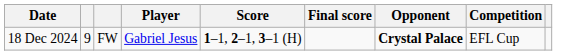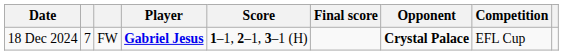18 Dec 2024 | column 2: 9 -> 7
18 Dec 2024 | Player: normal -> bold
